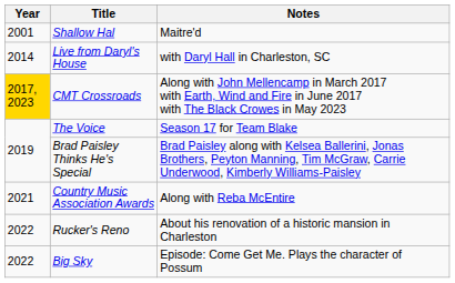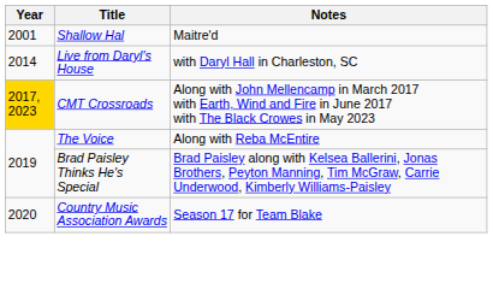The Voice | Notes: Season 17 for Team Blake -> Along with Reba McEntire
Country Music Association Awards | Year: 2021 -> 2020
Country Music Association Awards | Notes: Along with Reba McEntire -> Season 17 for Team Blake
- row: 2022 | Rucker's Reno | About his renovation of a historic mansion in Charleston
- row: 2022 | Big Sky | Episode: Come Get Me. Plays the character of Possum
